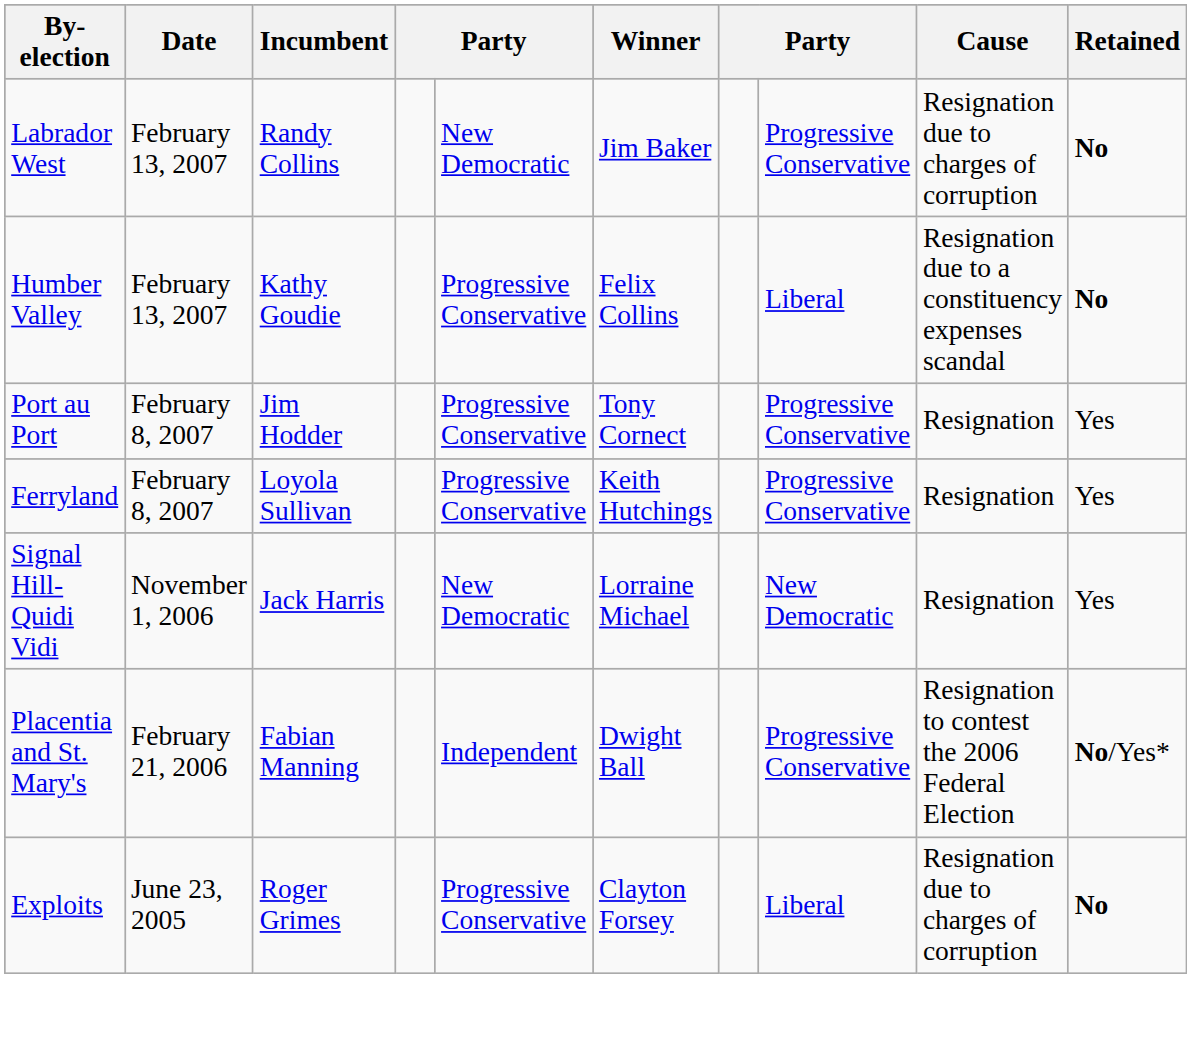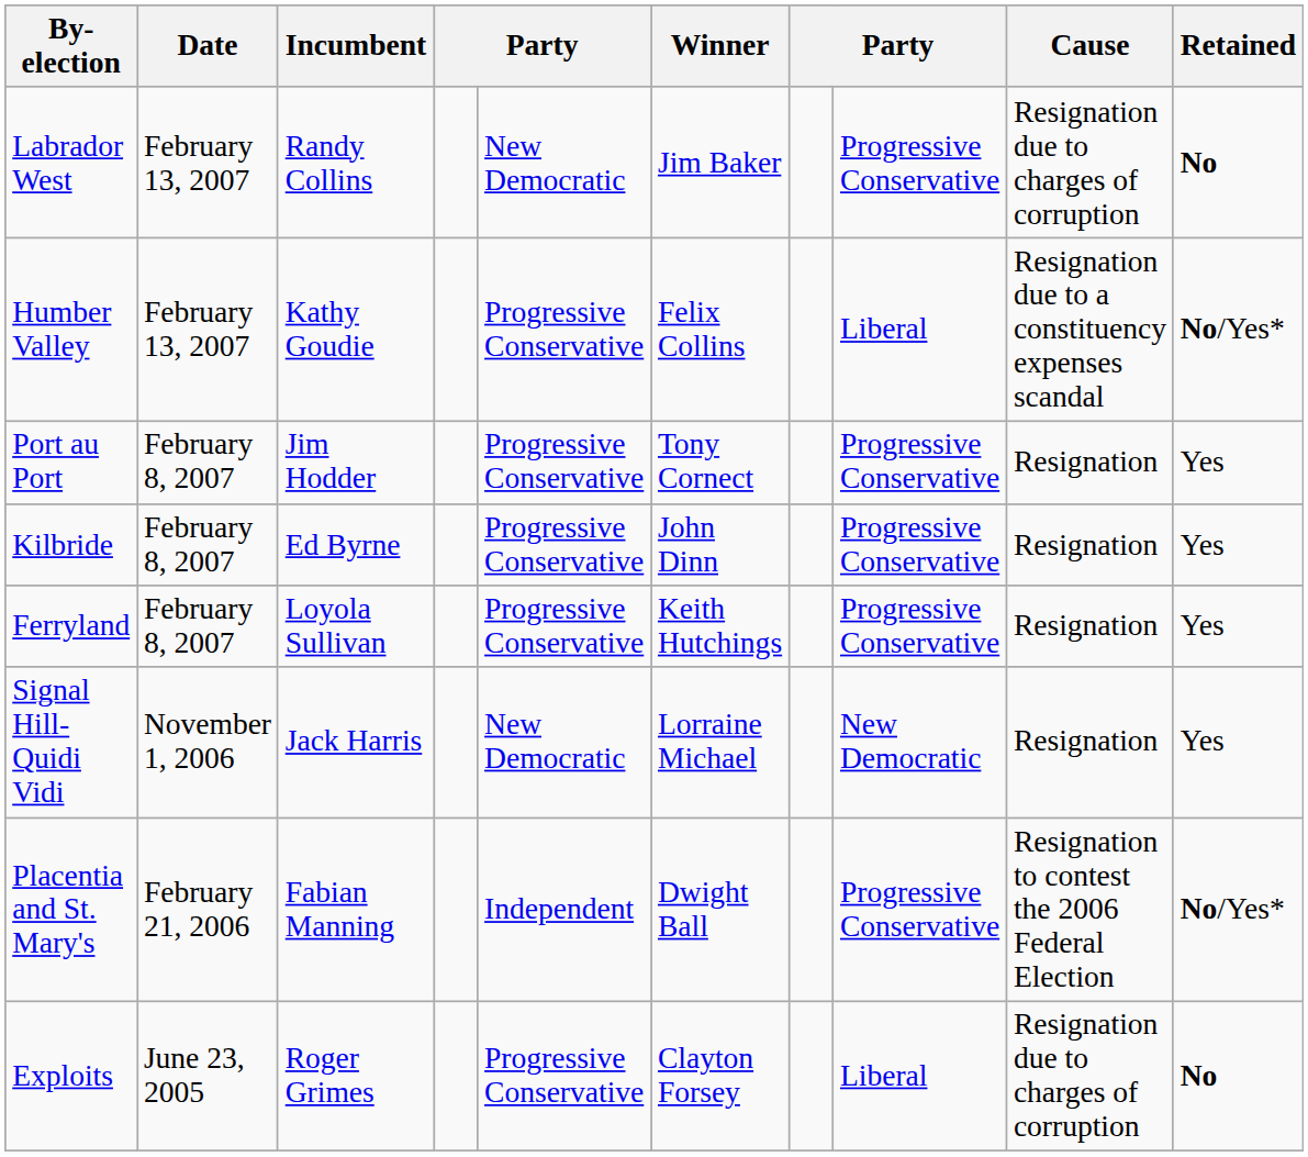Humber Valley | Retained: No -> No/Yes*
+ row: Kilbride | February 8, 2007 | Ed Byrne | Progressive Conservative | John Dinn | Progressive Conservative | Resignation | Yes
